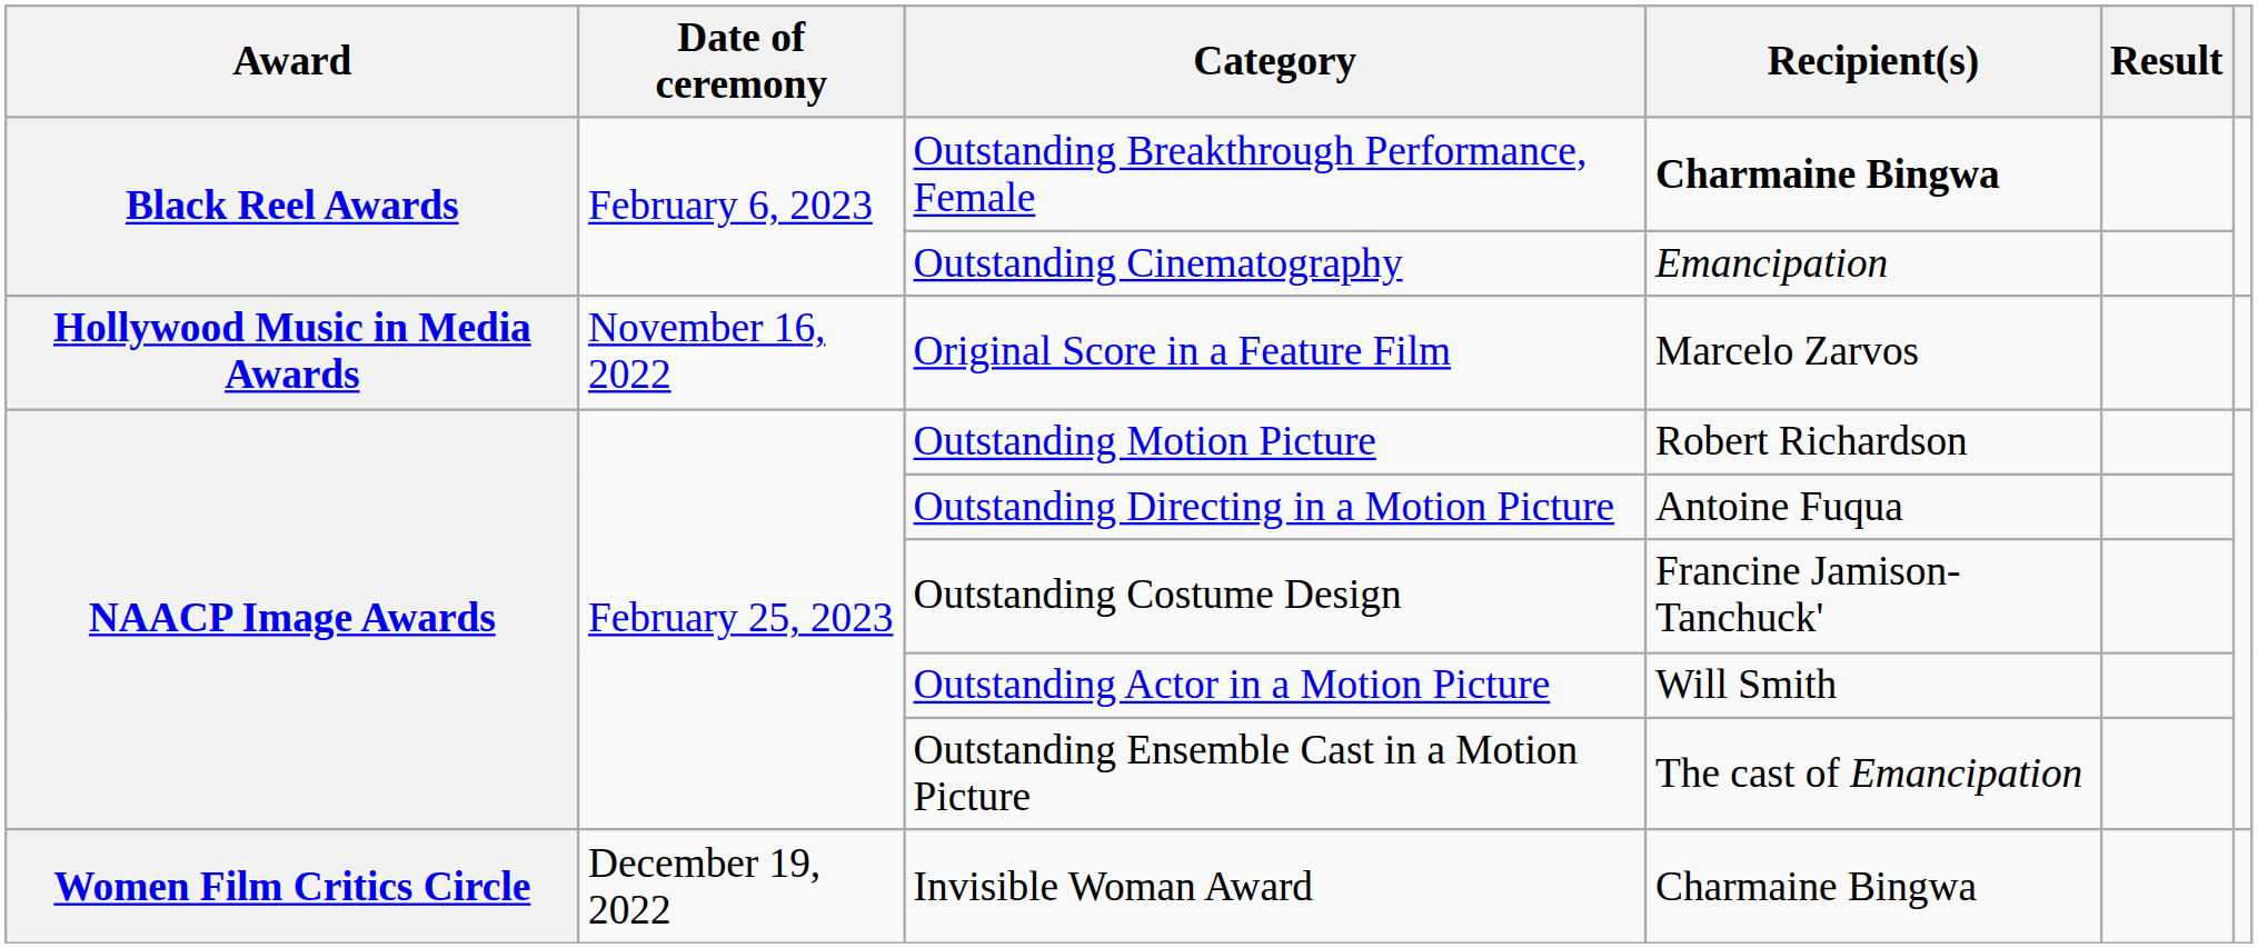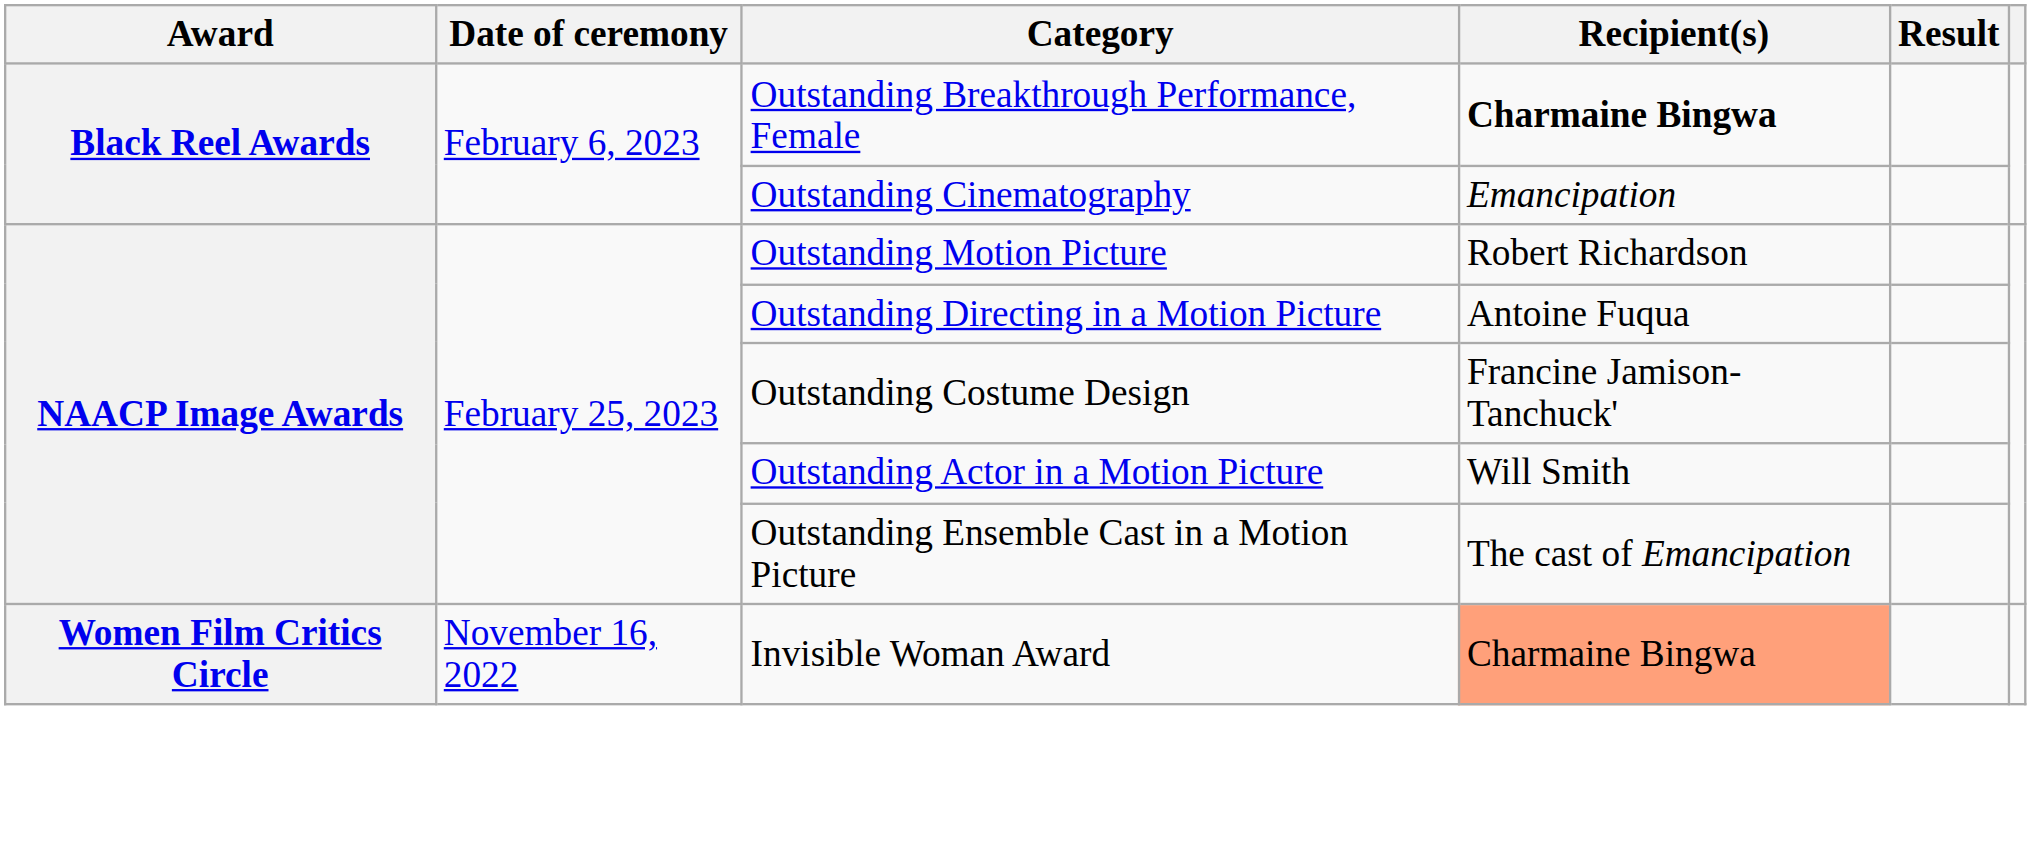- row: Hollywood Music in Media Awards | November 16, 2022 | Original Score in a Feature Film | Marcelo Zarvos
Invisible Woman Award | Date of ceremony: December 19, 2022 -> November 16, 2022
Invisible Woman Award | Recipient(s): no background -> lightsalmon background
